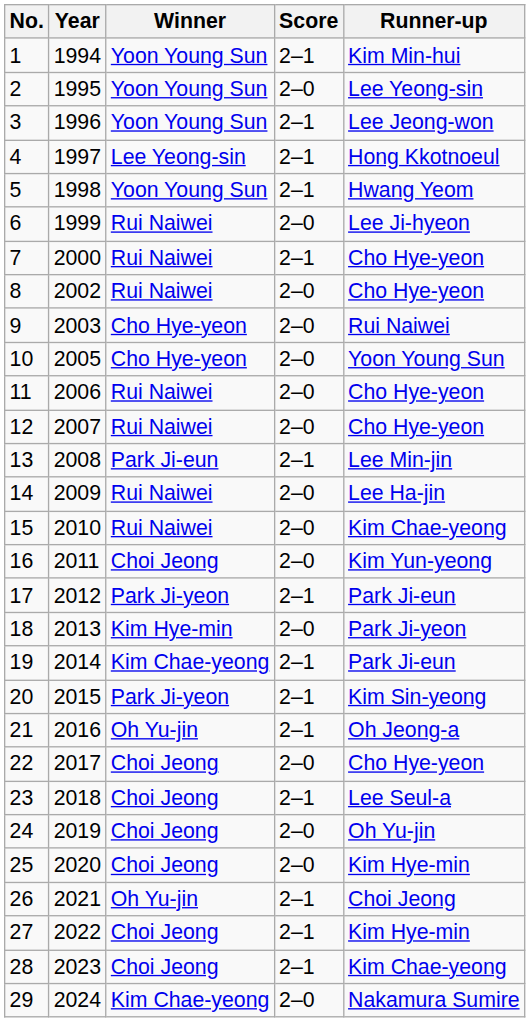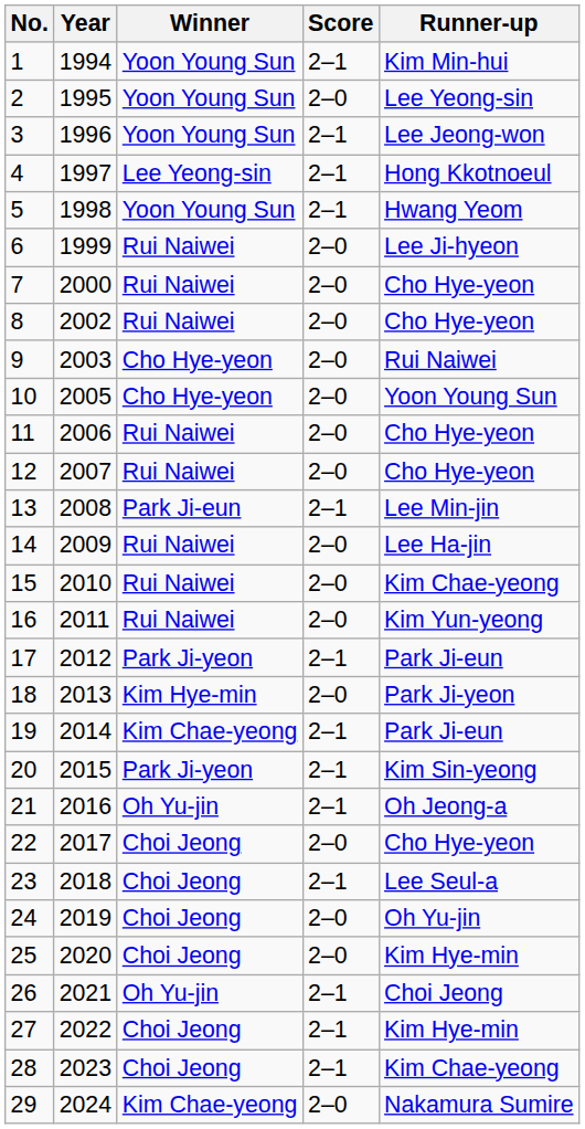7 | Score: 2–1 -> 2–0
16 | Winner: Choi Jeong -> Rui Naiwei
